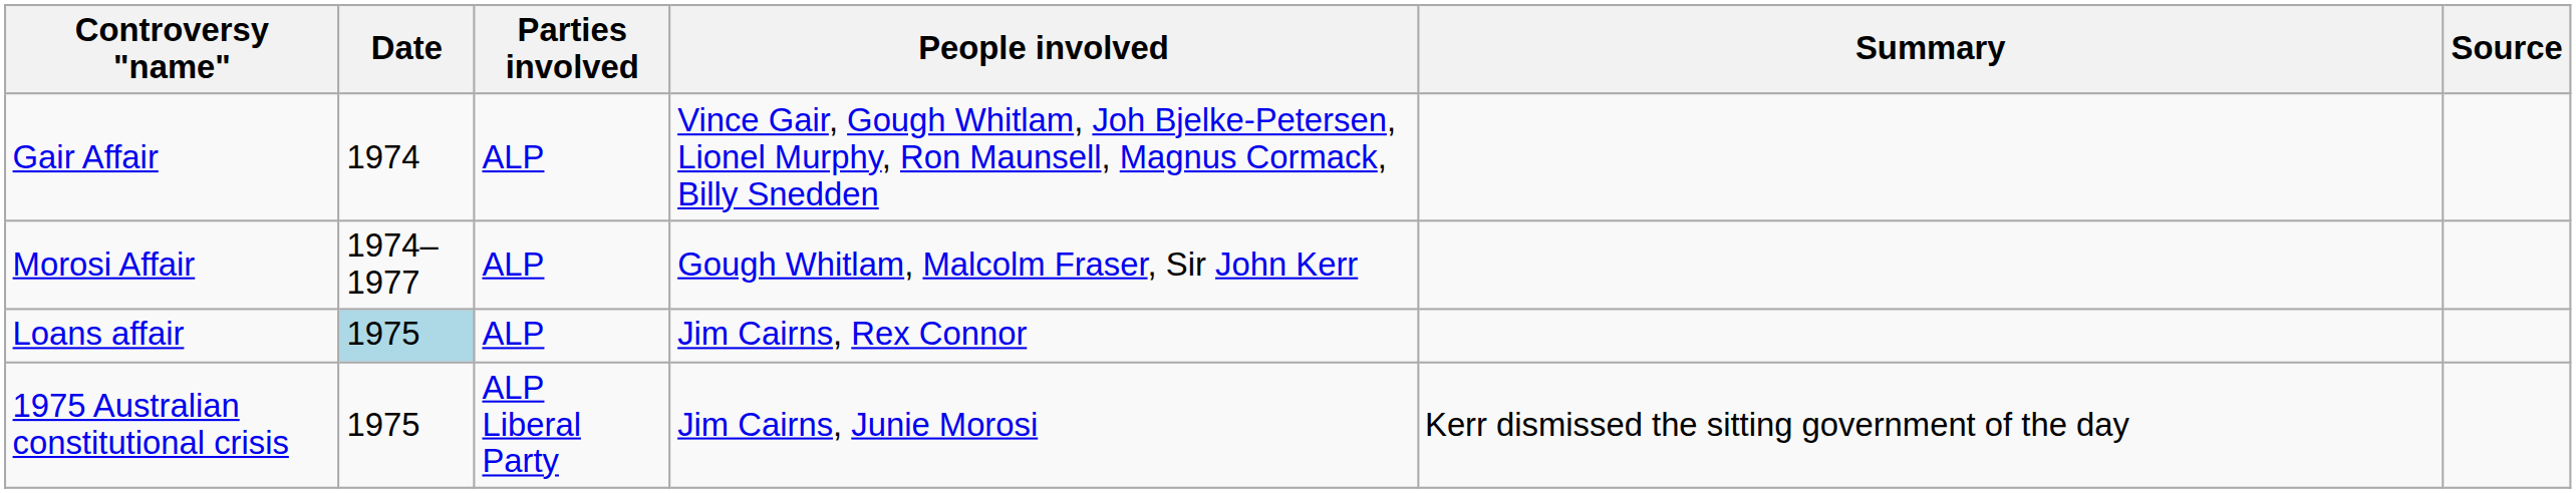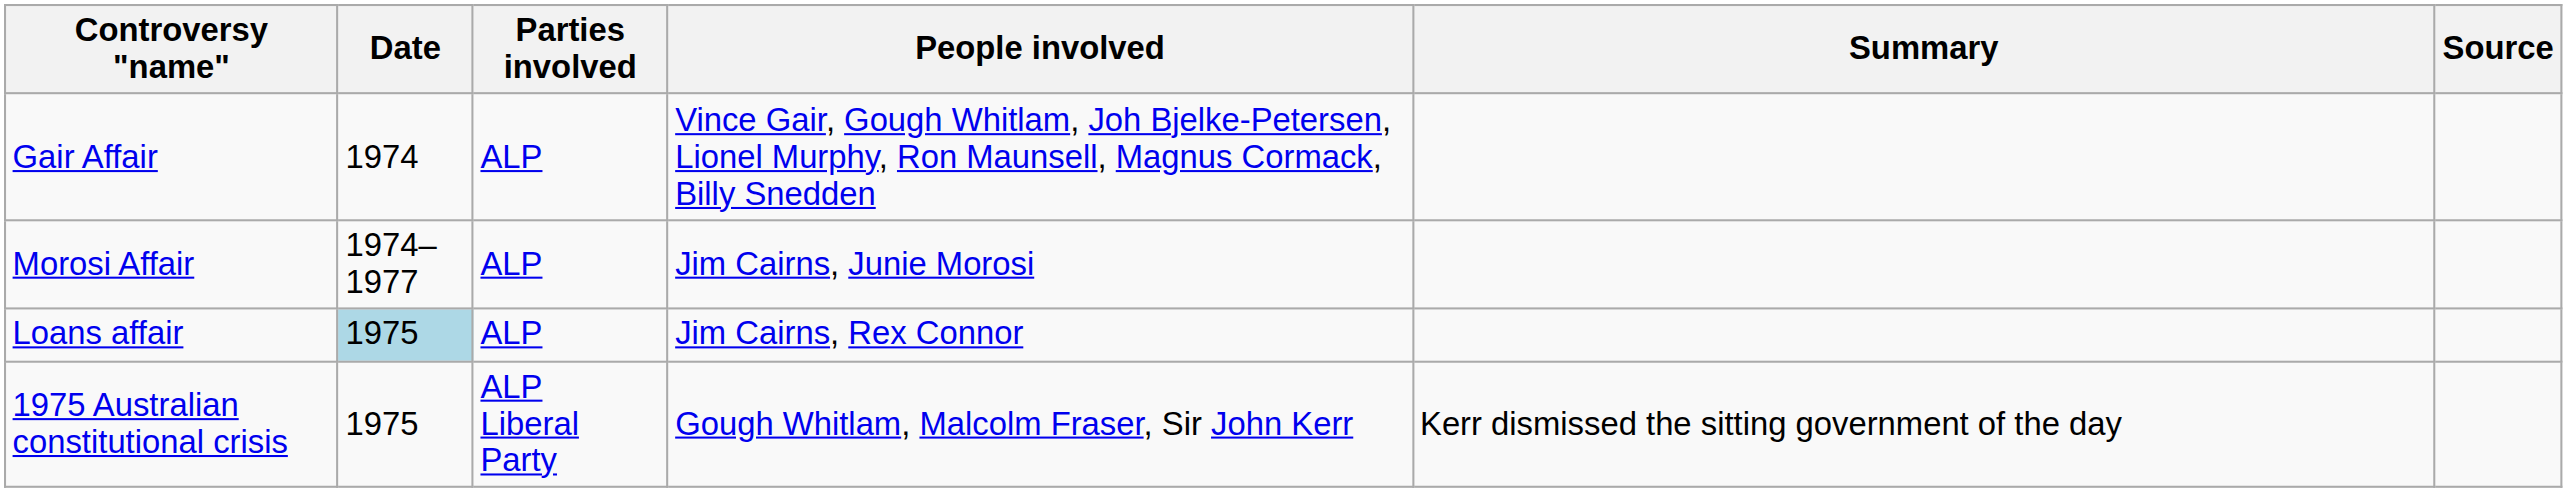Morosi Affair | People involved: Gough Whitlam, Malcolm Fraser, Sir John Kerr -> Jim Cairns, Junie Morosi
1975 Australian constitutional crisis | People involved: Jim Cairns, Junie Morosi -> Gough Whitlam, Malcolm Fraser, Sir John Kerr
